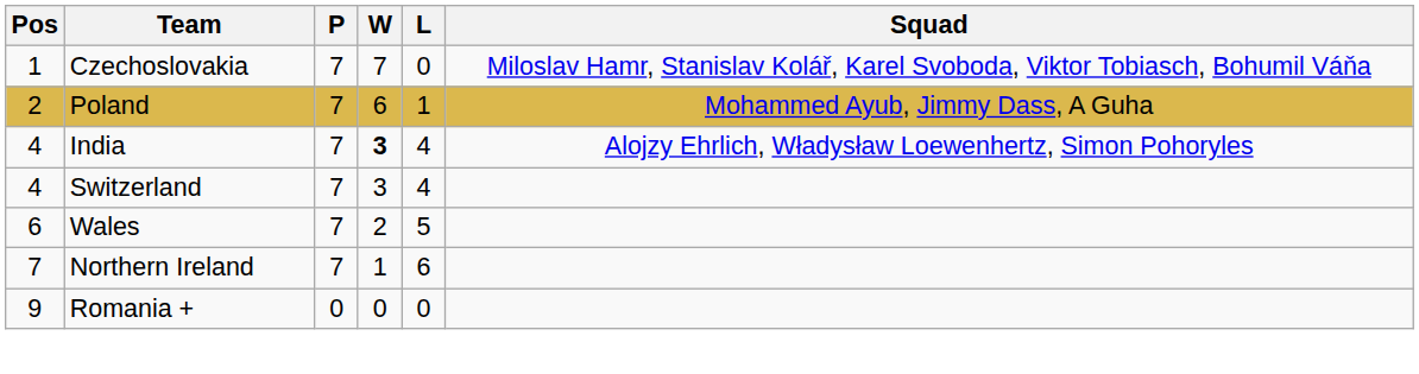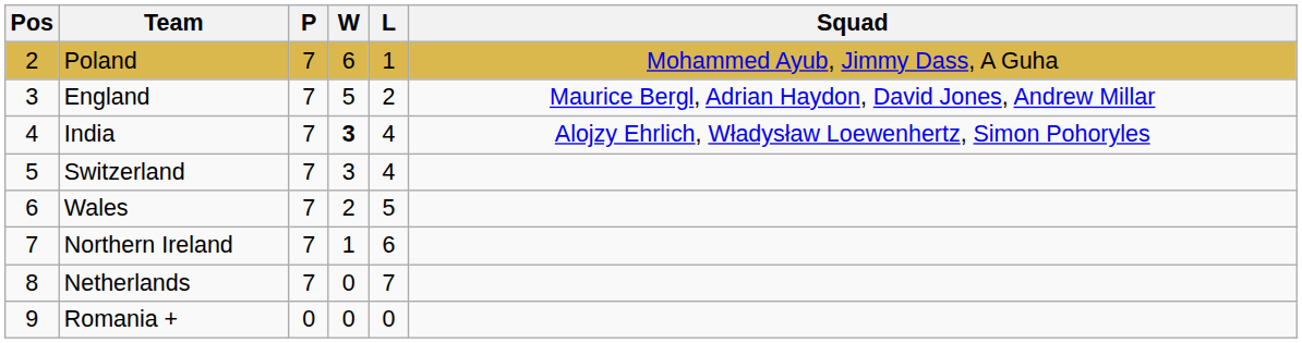- row: 1 | Czechoslovakia | 7 | 7 | 0 | Miloslav Hamr, Stanislav Kolář, Karel Svoboda, Viktor Tobiasch, Bohumil Váňa
+ row: 3 | England | 7 | 5 | 2 | Maurice Bergl, Adrian Haydon, David Jones, Andrew Millar
Switzerland | Pos: 4 -> 5
+ row: 8 | Netherlands | 7 | 0 | 7
